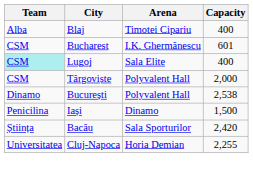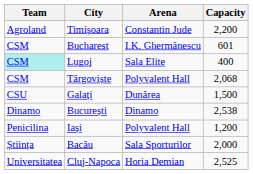+ row: Agroland | Timișoara | Constantin Jude | 2,200
- row: Alba | Blaj | Timotei Cipariu | 400
Târgoviște | Capacity: 2,000 -> 2,068
+ row: CSU | Galați | Dunărea | 1,500
București | Arena: Polyvalent Hall -> Dinamo
Iași | Arena: Dinamo -> Polyvalent Hall
Iași | Capacity: 1,500 -> 1,200
Bacău | Capacity: 2,420 -> 2,000
Cluj-Napoca | Capacity: 2,255 -> 2,525
